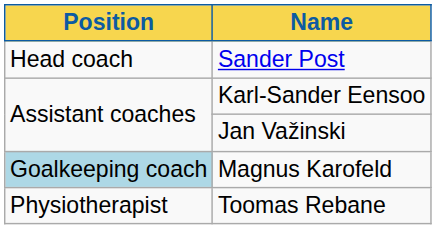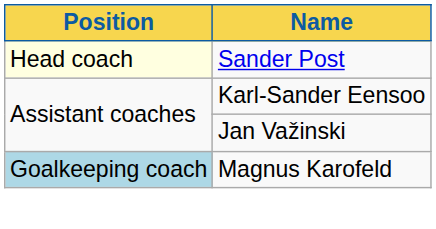Sander Post | Position: no background -> lightyellow background
- row: Physiotherapist | Toomas Rebane
